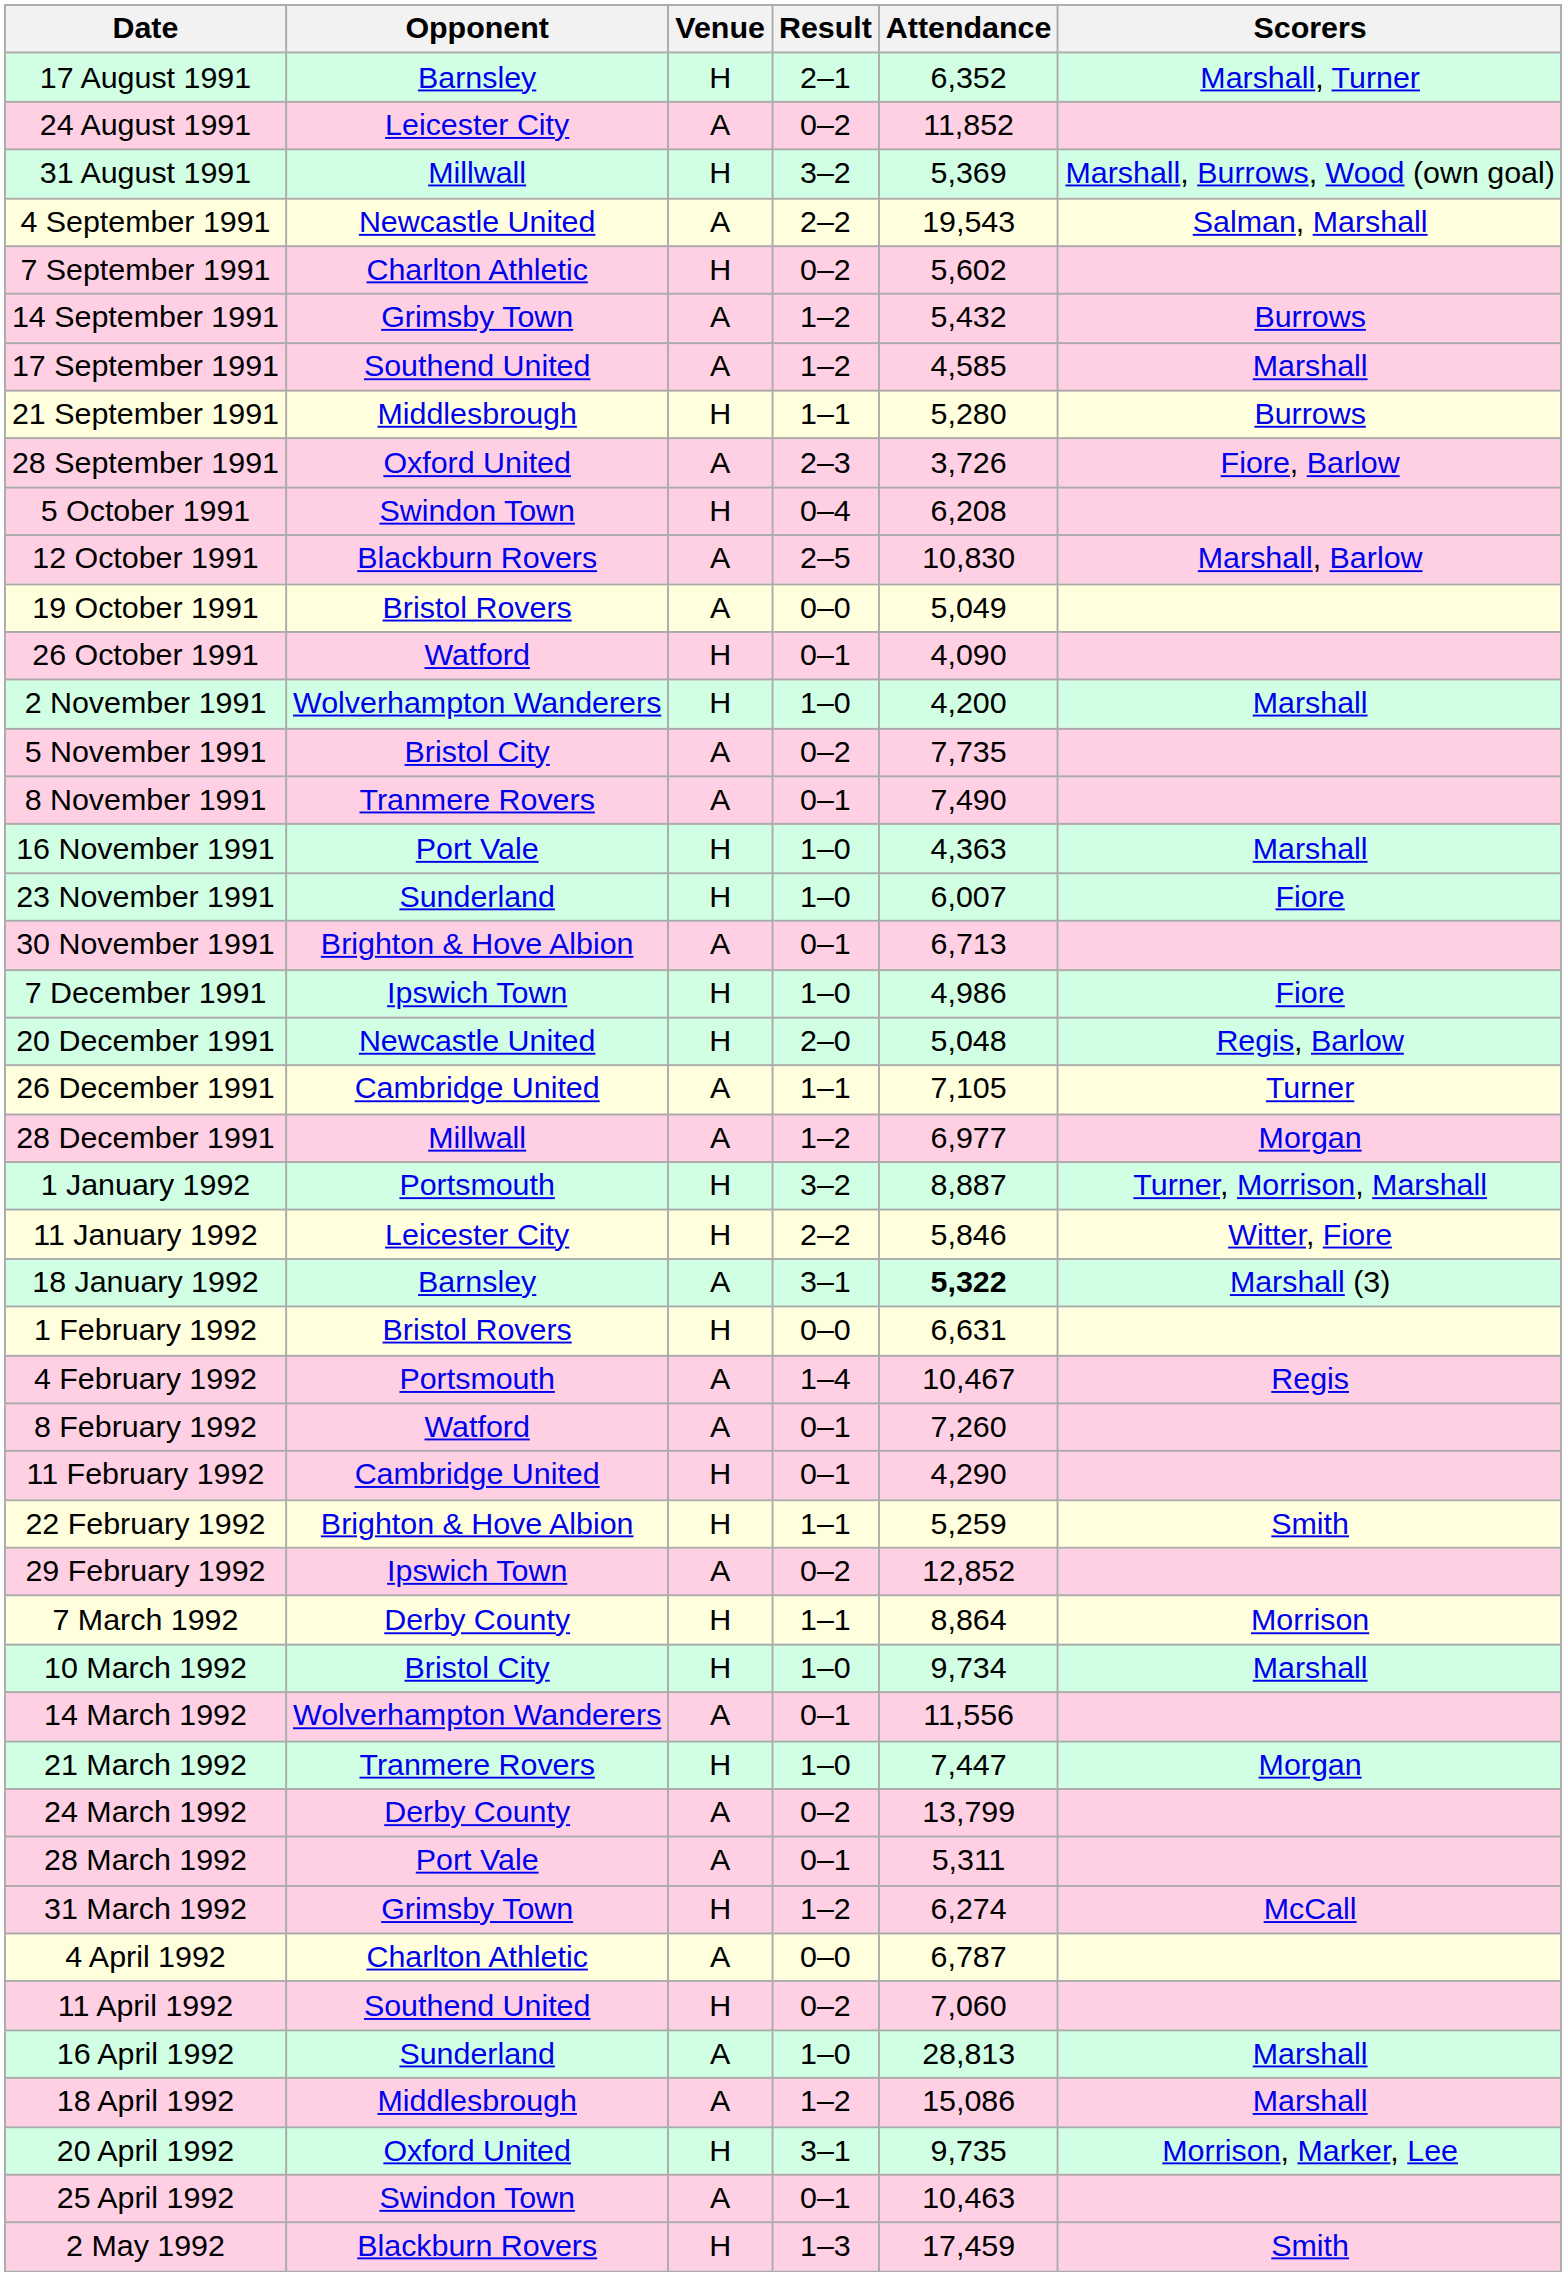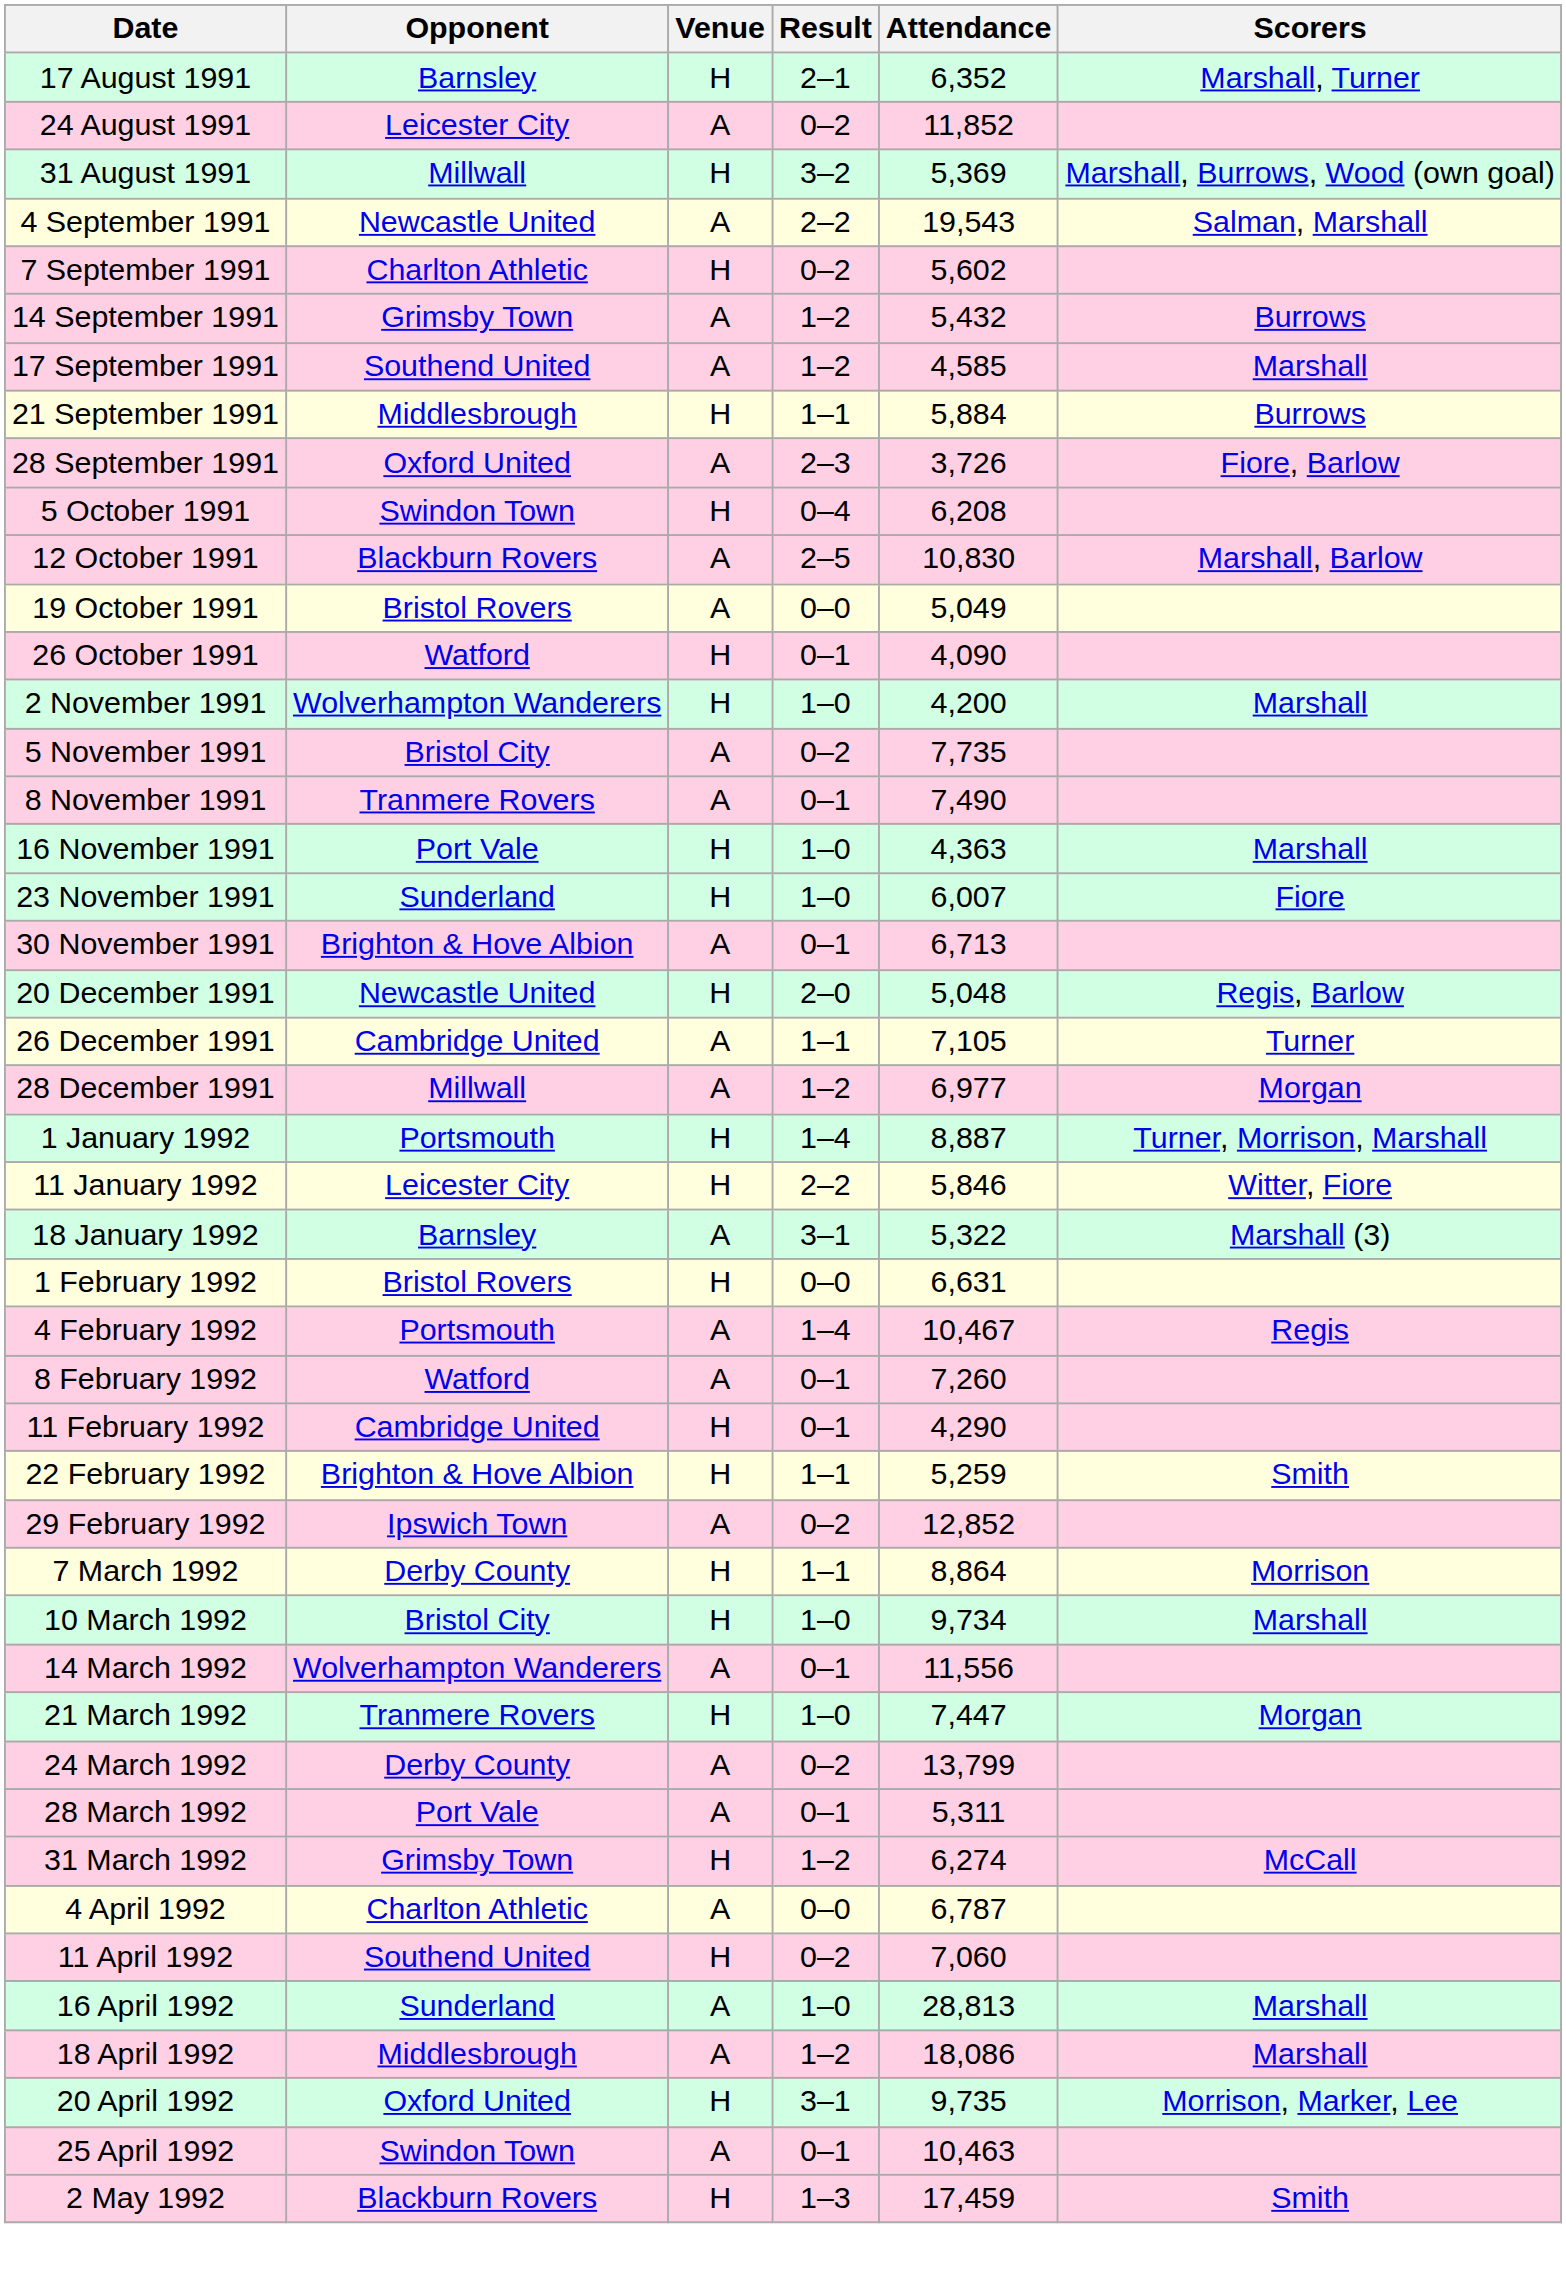21 September 1991 | Attendance: 5,280 -> 5,884
- row: 7 December 1991 | Ipswich Town | H | 1–0 | 4,986 | Fiore
1 January 1992 | Result: 3–2 -> 1–4
18 January 1992 | Attendance: bold -> normal
18 April 1992 | Attendance: 15,086 -> 18,086
